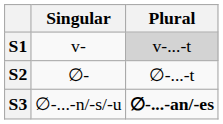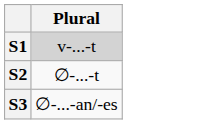- column: Singular | v- | ∅- | ∅-...-n/-s/-u
S3 | Plural: bold -> normal
